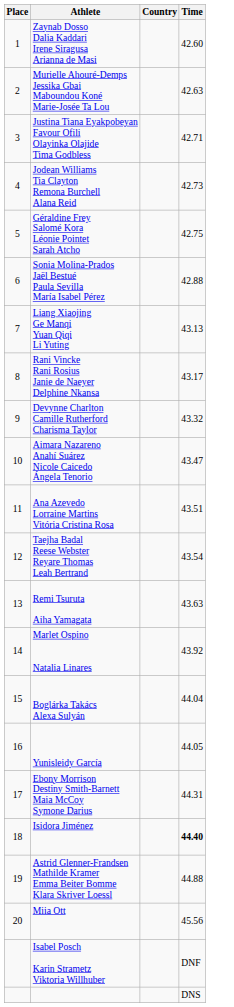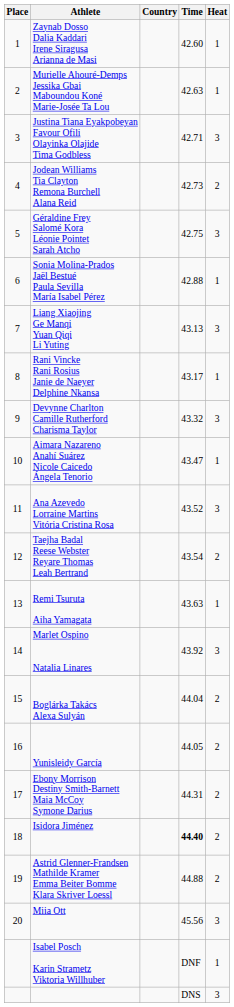+ column: Heat | 1 | 1 | 3 | 2 | 3 | 1 | 3 | 1 | 3 | 1 | 3 | 2 | 1 | 3 | 2 | 2 | 2 | 2 | 2 | 3 | 1 | 3
Ana Azevedo Lorraine Martins Vitória Cristina Rosa | Time: 43.51 -> 43.52
